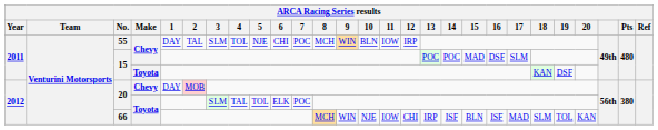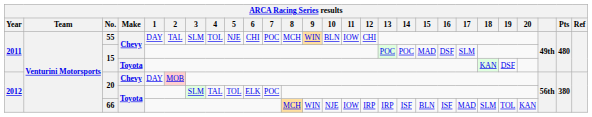55 | 12: IRP -> CHI
66 | 12: CHI -> IRP
